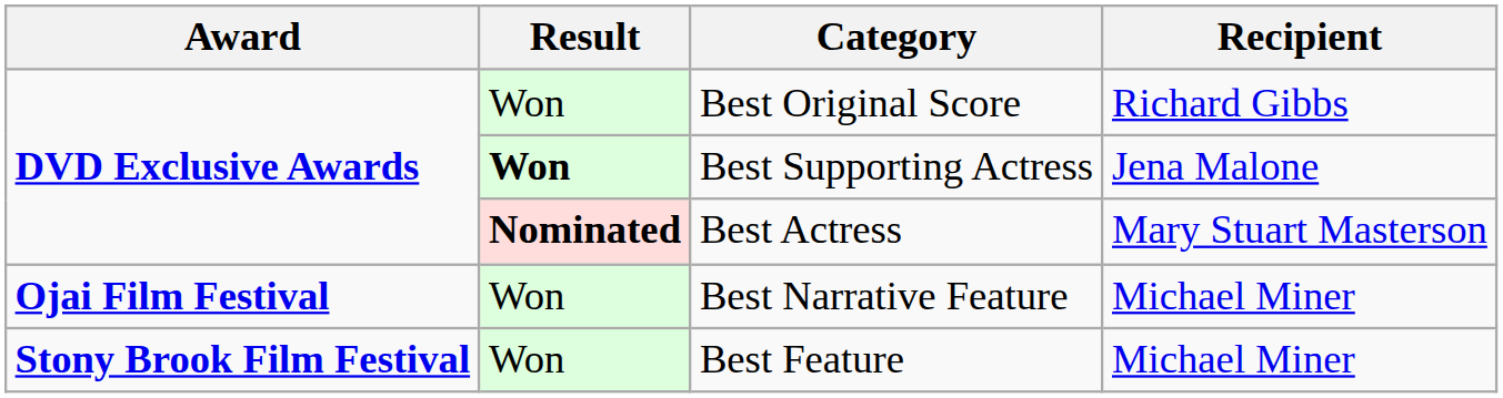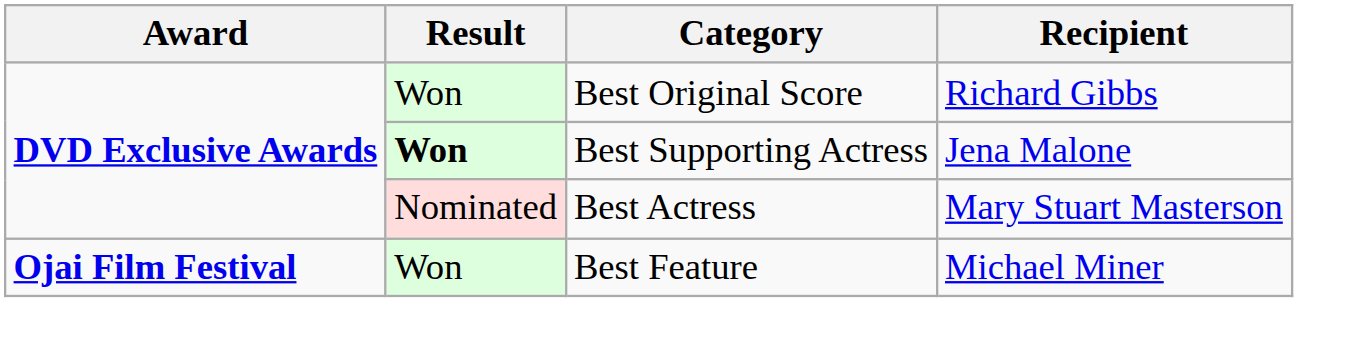Best Actress | Result: bold -> normal
- row: Ojai Film Festival | Won | Best Narrative Feature | Michael Miner
Best Feature | Award: Stony Brook Film Festival -> Ojai Film Festival
